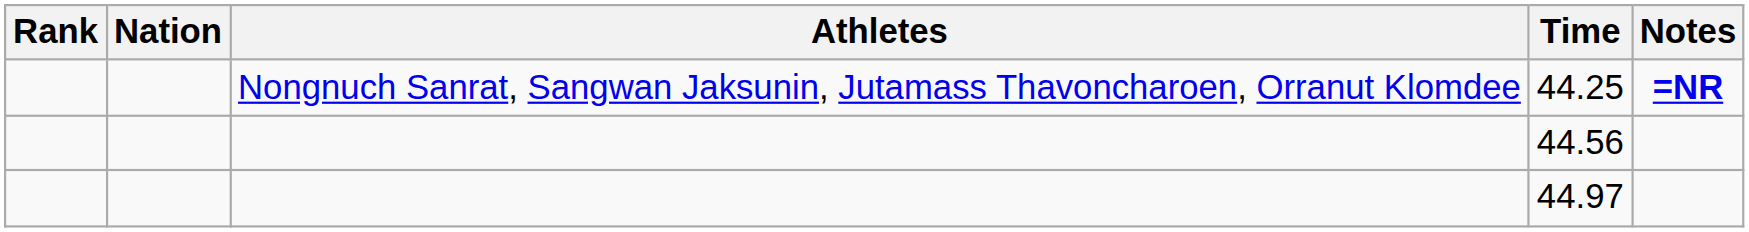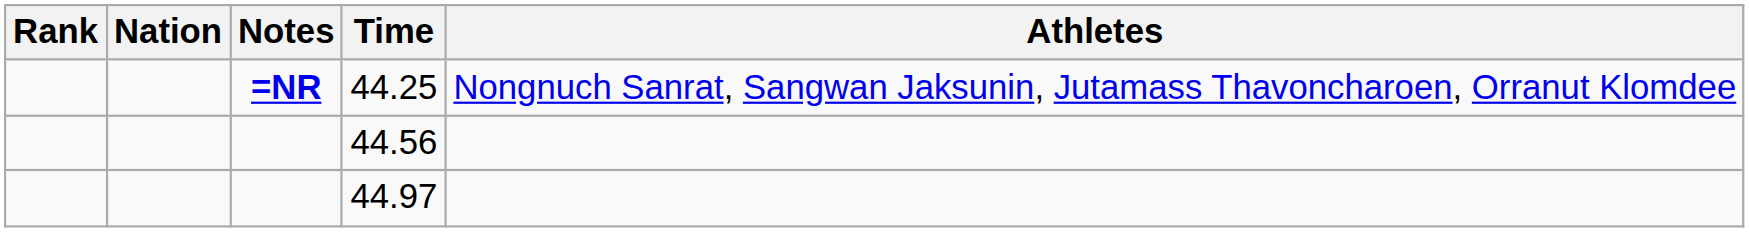columns swapped: Athletes <-> Notes
